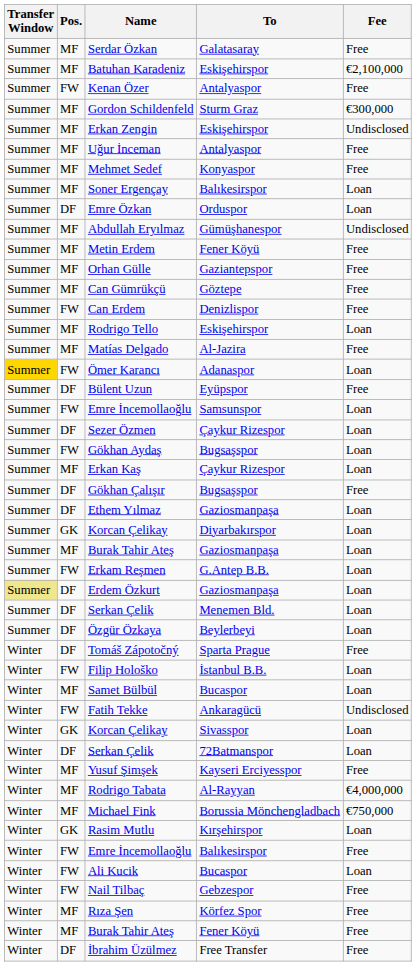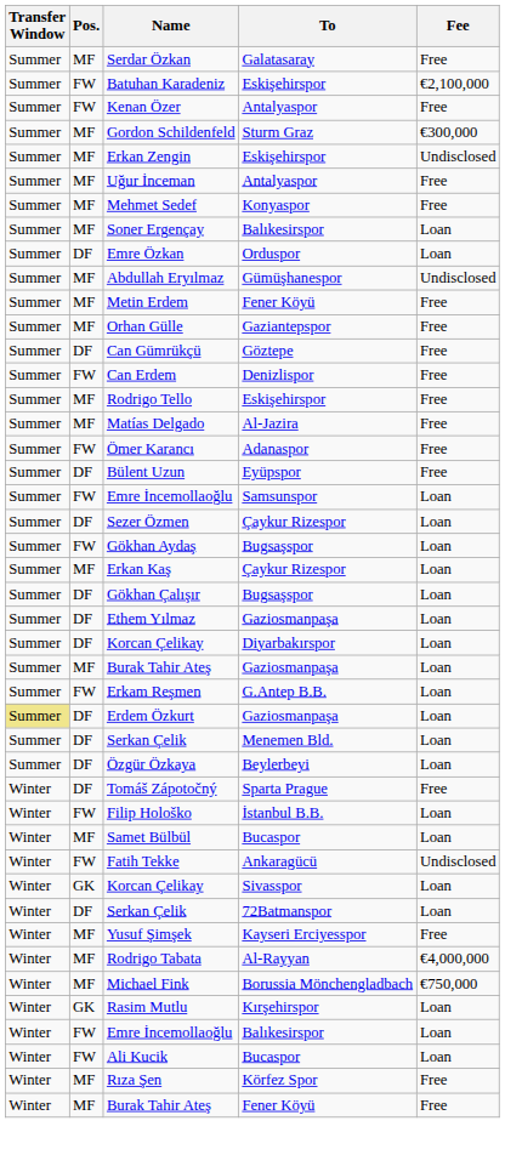Batuhan Karadeniz | Pos.: MF -> FW
Can Gümrükçü | Pos.: MF -> DF
Rodrigo Tello | Fee: Loan -> Free
Ömer Karancı | Transfer Window: gold background -> no background
Ömer Karancı | Fee: Loan -> Free
Gökhan Çalışır | Fee: Free -> Loan
Korcan Çelikay / Diyarbakırspor | Pos.: GK -> DF
Emre İncemollaoğlu / Balıkesirspor | Fee: Free -> Loan
- row: Winter | FW | Nail Tilbaç | Gebzespor | Free
- row: Winter | DF | İbrahim Üzülmez | Free Transfer | Free
